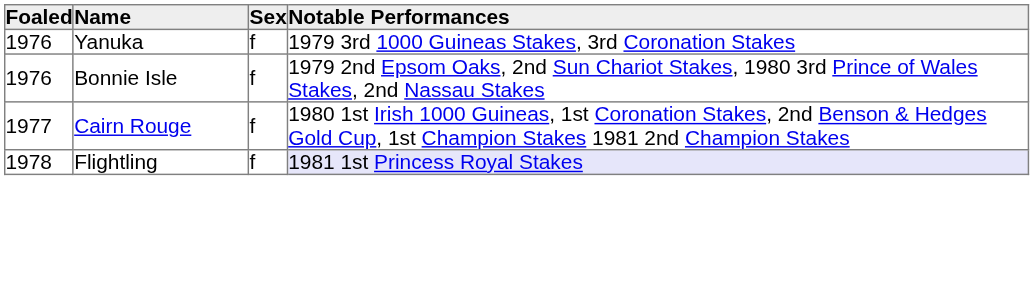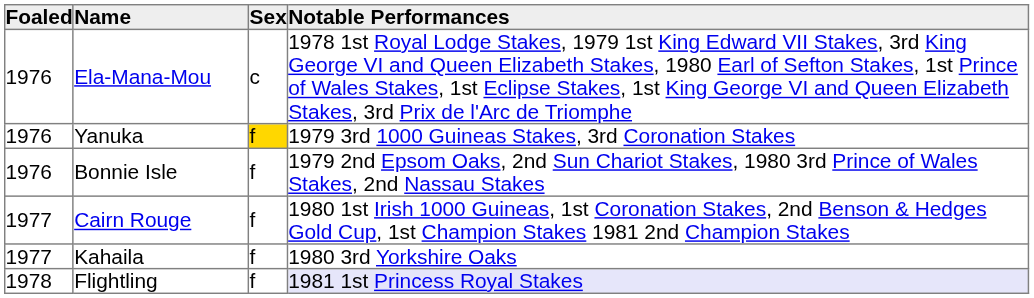+ row: 1976 | Ela-Mana-Mou | c | 1978 1st Royal Lodge Stakes, 1979 1st King Edward VII Stakes, 3rd King George VI and Queen Elizabeth Stakes, 1980 Earl of Sefton Stakes, 1st Prince of Wales Stakes, 1st Eclipse Stakes, 1st King George VI and Queen Elizabeth Stakes, 3rd Prix de l'Arc de Triomphe
Yanuka | Sex: no background -> gold background
+ row: 1977 | Kahaila | f | 1980 3rd Yorkshire Oaks
